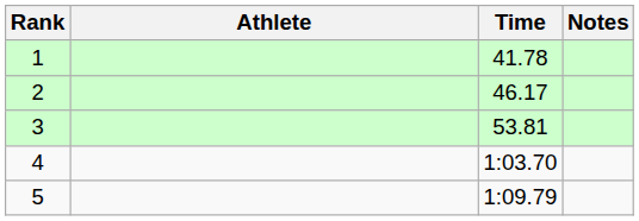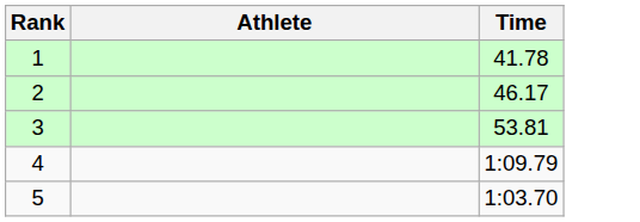- column: Notes
4 | Time: 1:03.70 -> 1:09.79
5 | Time: 1:09.79 -> 1:03.70
